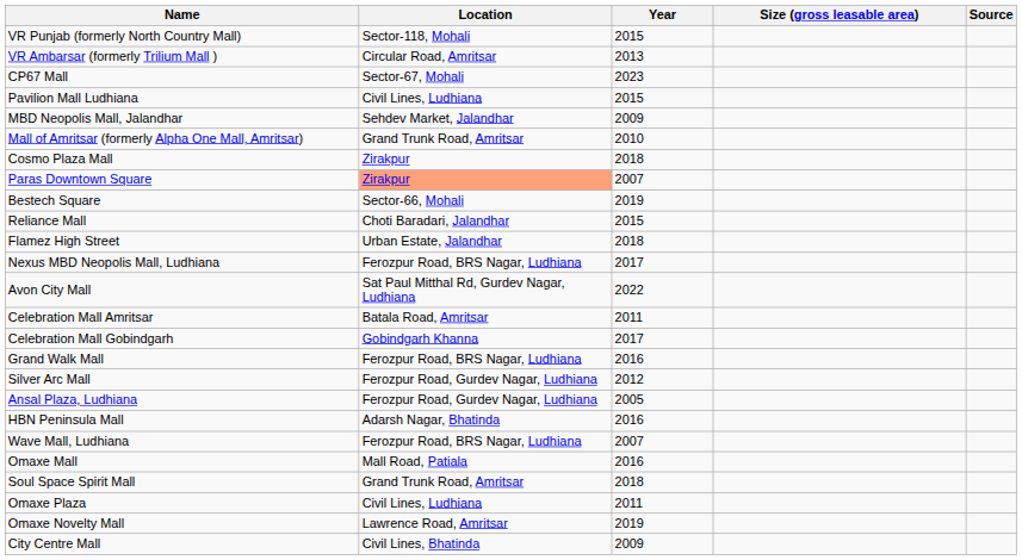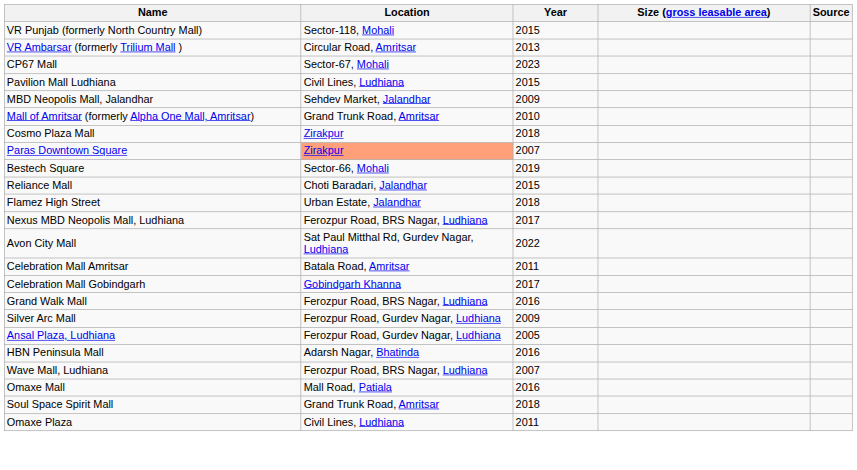Silver Arc Mall | Year: 2012 -> 2009
- row: Omaxe Novelty Mall | Lawrence Road, Amritsar | 2019
- row: City Centre Mall | Civil Lines, Bhatinda | 2009
